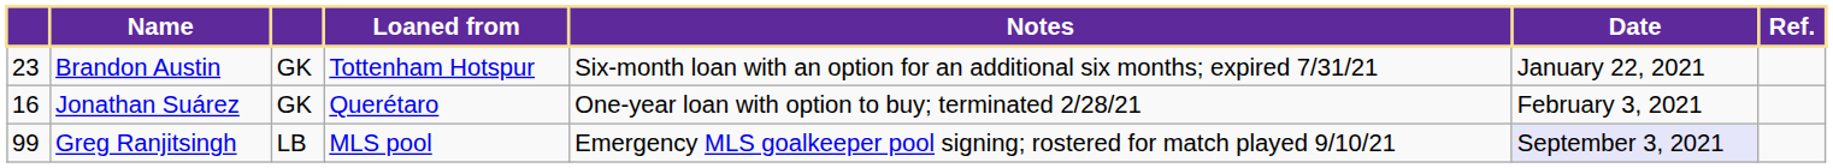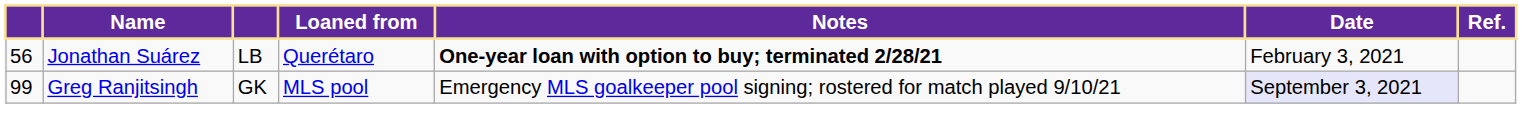- row: 23 | Brandon Austin | GK | Tottenham Hotspur | Six-month loan with an option for an additional six months; expired 7/31/21 | January 22, 2021
Jonathan Suárez | column 1: 16 -> 56
Jonathan Suárez | column 3: GK -> LB
Jonathan Suárez | Notes: normal -> bold
Greg Ranjitsingh | column 3: LB -> GK
